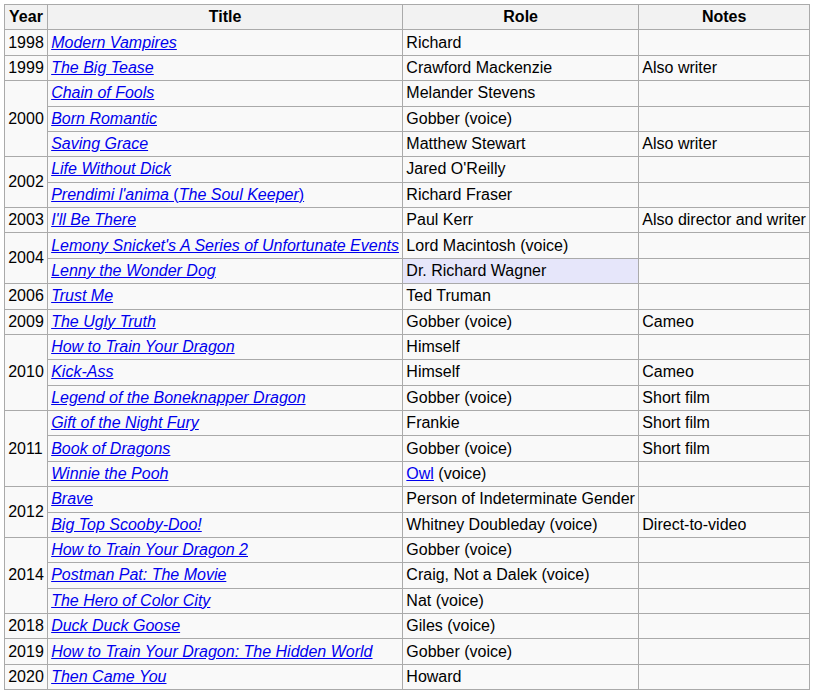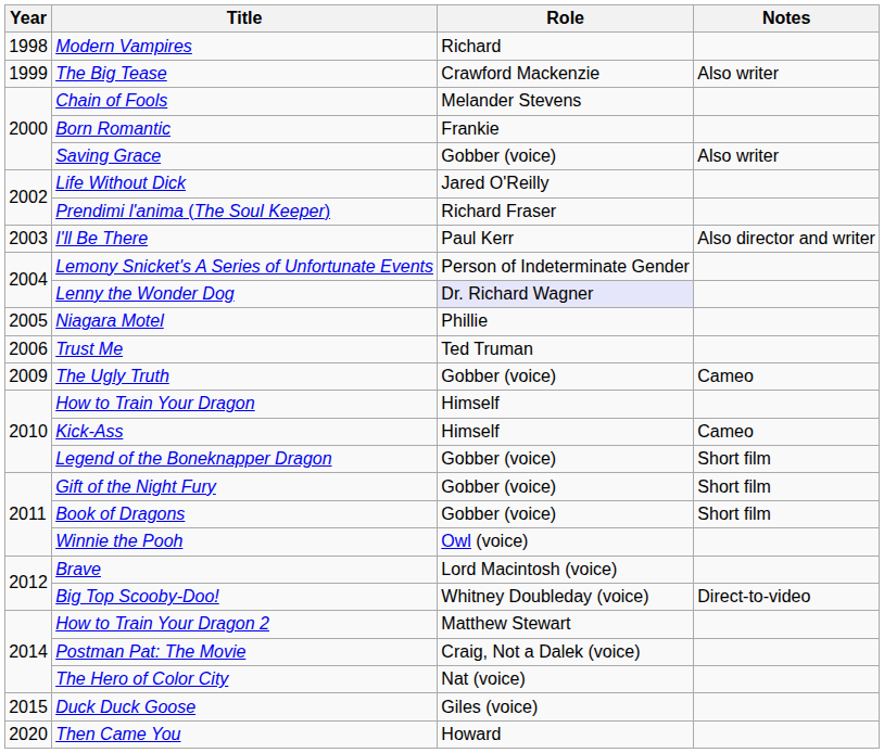Born Romantic | Role: Gobber (voice) -> Frankie
Saving Grace | Role: Matthew Stewart -> Gobber (voice)
Lemony Snicket's A Series of Unfortunate Events | Role: Lord Macintosh (voice) -> Person of Indeterminate Gender
+ row: 2005 | Niagara Motel | Phillie
Gift of the Night Fury | Role: Frankie -> Gobber (voice)
Brave | Role: Person of Indeterminate Gender -> Lord Macintosh (voice)
How to Train Your Dragon 2 | Role: Gobber (voice) -> Matthew Stewart
Duck Duck Goose | Year: 2018 -> 2015
- row: 2019 | How to Train Your Dragon: The Hidden World | Gobber (voice)
